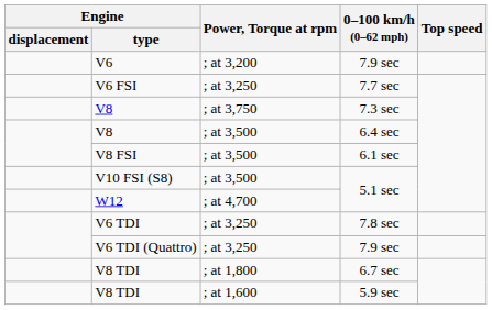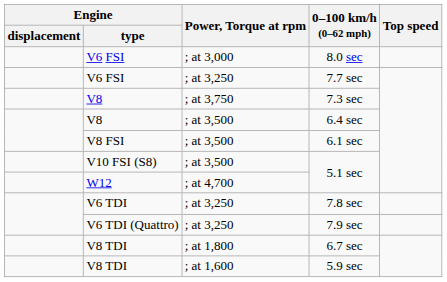+ row: V6 FSI | ; at 3,000 | 8.0 sec
- row: V6 | ; at 3,200 | 7.9 sec
